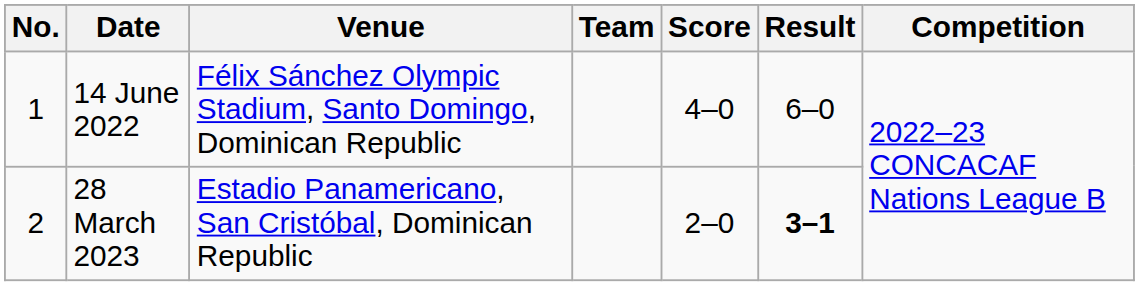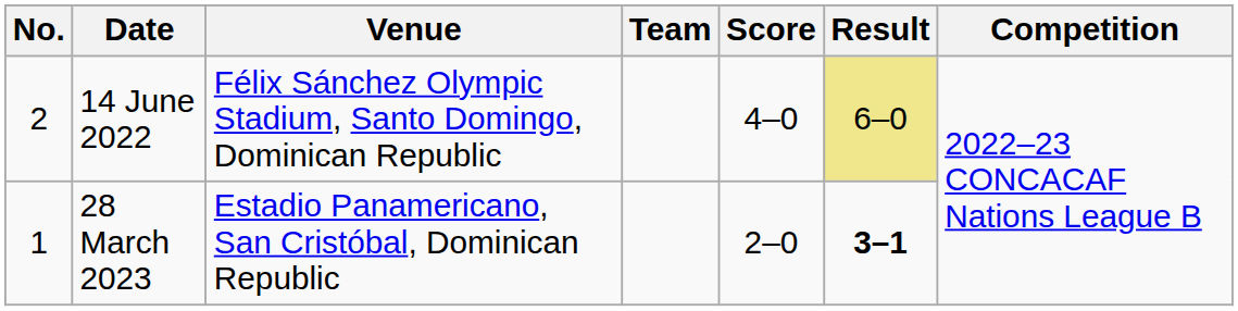14 June 2022 | No.: 1 -> 2
14 June 2022 | Result: no background -> khaki background
28 March 2023 | No.: 2 -> 1
